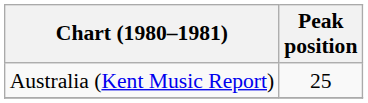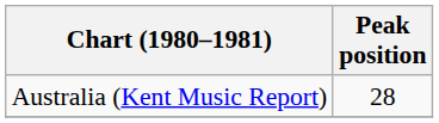Australia (Kent Music Report) | Peak position: 25 -> 28
